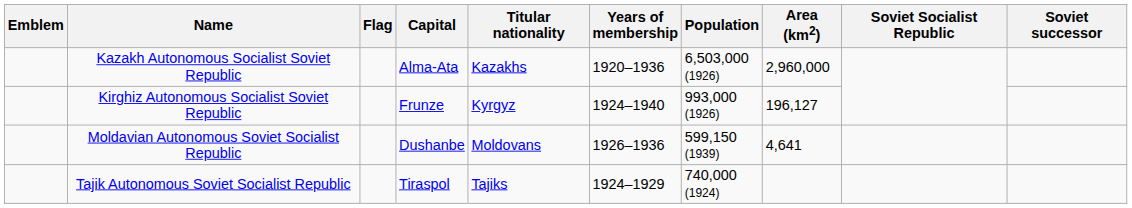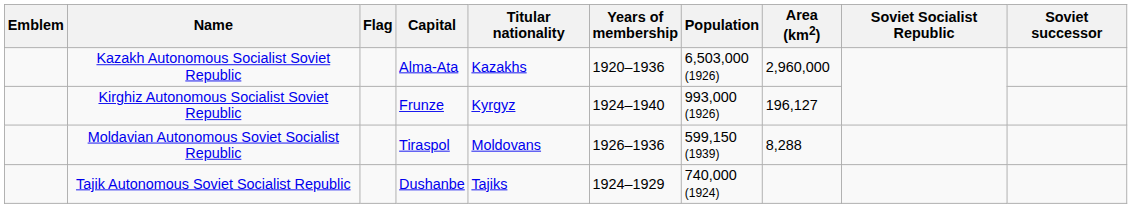Moldavian Autonomous Soviet Socialist Republic | Capital: Dushanbe -> Tiraspol
Moldavian Autonomous Soviet Socialist Republic | Area (km2): 4,641 -> 8,288
Tajik Autonomous Soviet Socialist Republic | Capital: Tiraspol -> Dushanbe
